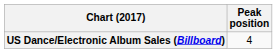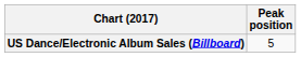US Dance/Electronic Album Sales (Billboard) | Peak position: 4 -> 5
